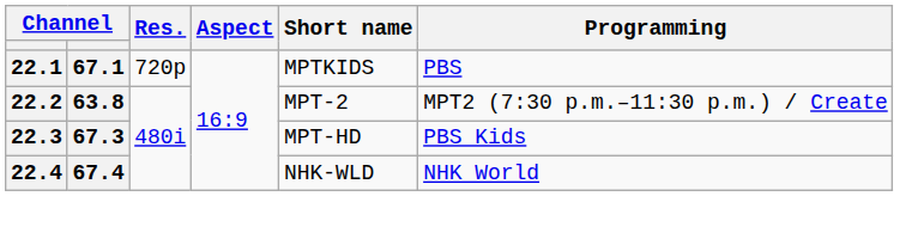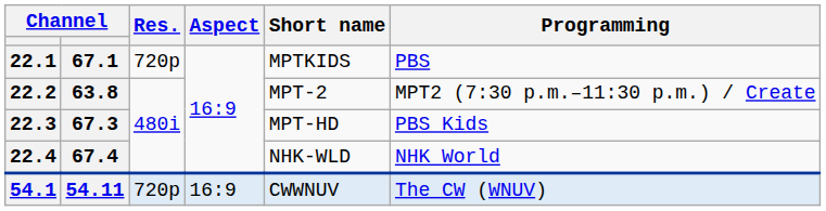+ row: 54.1 | 54.11 | 720p | 16:9 | CWWNUV | The CW (WNUV)
